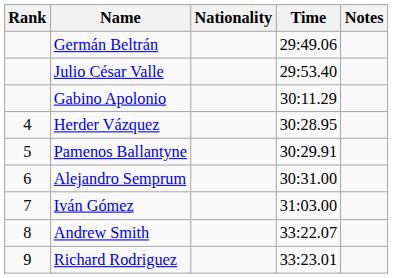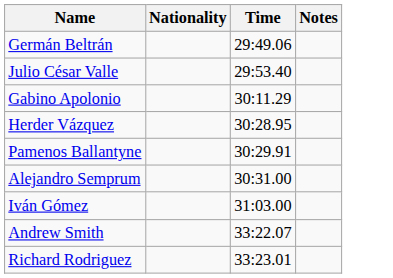- column: Rank | 4 | 5 | 6 | 7 | 8 | 9
